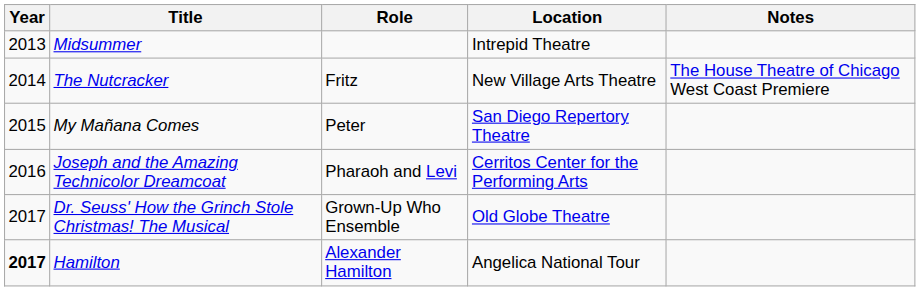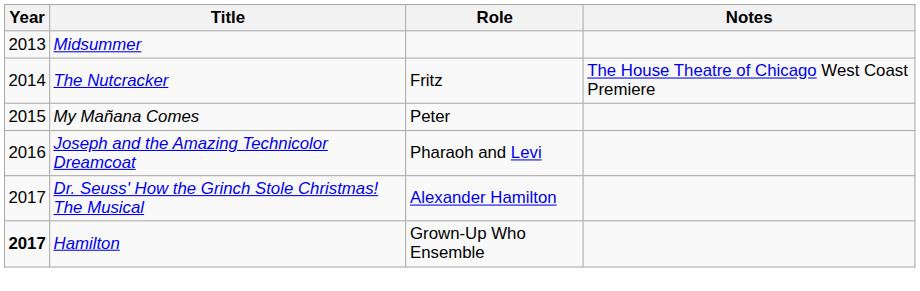- column: Location | Intrepid Theatre | New Village Arts Theatre | San Diego Repertory Theatre | Cerritos Center for the Performing Arts | Old Globe Theatre | Angelica National Tour
Dr. Seuss' How the Grinch Stole Christmas! The Musical | Role: Grown-Up Who Ensemble -> Alexander Hamilton
Hamilton | Role: Alexander Hamilton -> Grown-Up Who Ensemble
